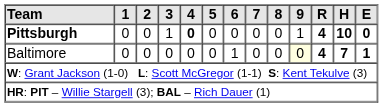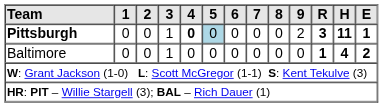Pittsburgh | 5: no background -> lightblue background
Pittsburgh | 9: 1 -> 2
Pittsburgh | R: 4 -> 3
Pittsburgh | H: 10 -> 11
Pittsburgh | E: 0 -> 1
Baltimore | 3: 0 -> 1
Baltimore | 6: 1 -> 0
Baltimore | 9: lightyellow background -> no background
Baltimore | R: 4 -> 1
Baltimore | H: 7 -> 4
Baltimore | E: 1 -> 2
